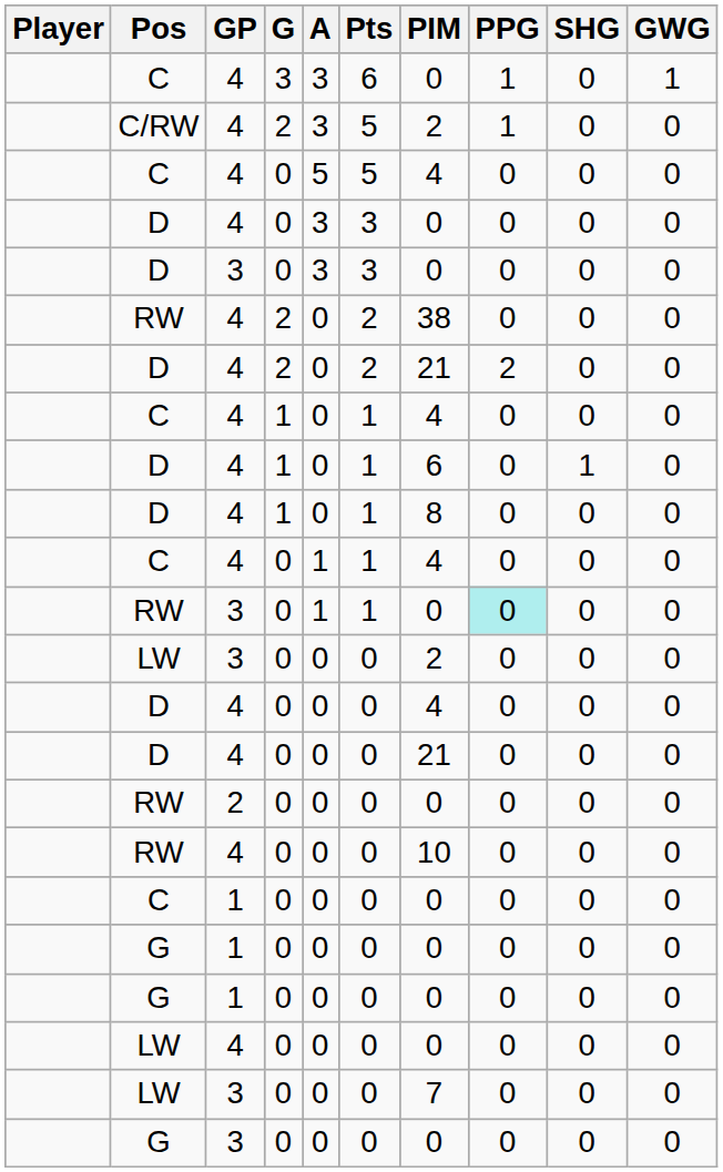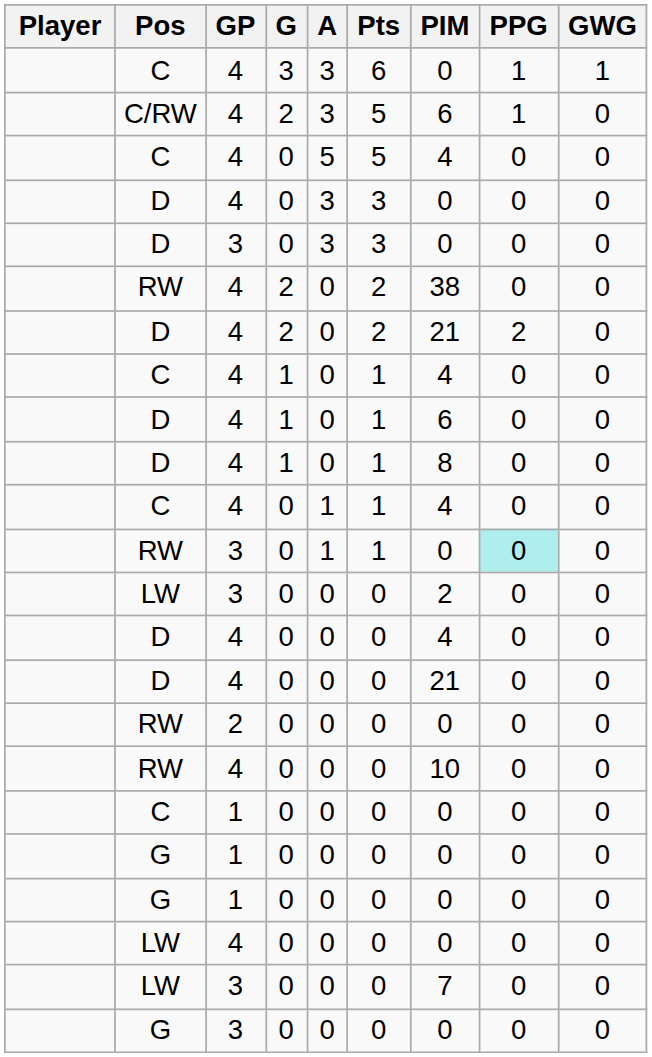- column: SHG | 0 | 0 | 0 | 0 | 0 | 0 | 0 | 0 | 1 | 0 | 0 | 0 | 0 | 0 | 0 | 0 | 0 | 0 | 0 | 0 | 0 | 0 | 0
C/RW | PIM: 2 -> 6
